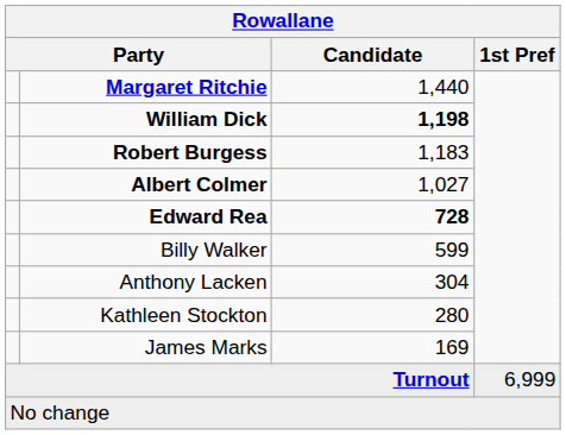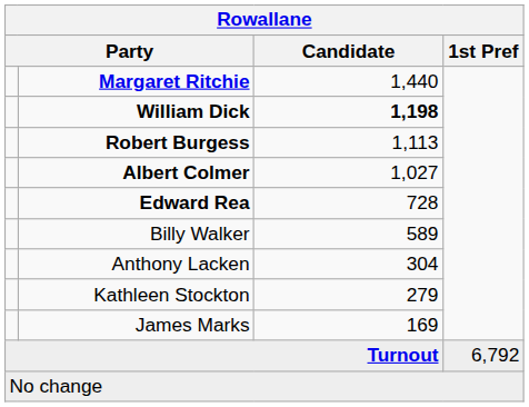Robert Burgess | Candidate: 1,183 -> 1,113
Edward Rea | Candidate: bold -> normal
Billy Walker | Candidate: 599 -> 589
Kathleen Stockton | Candidate: 280 -> 279
Turnout | 1st Pref: 6,999 -> 6,792
